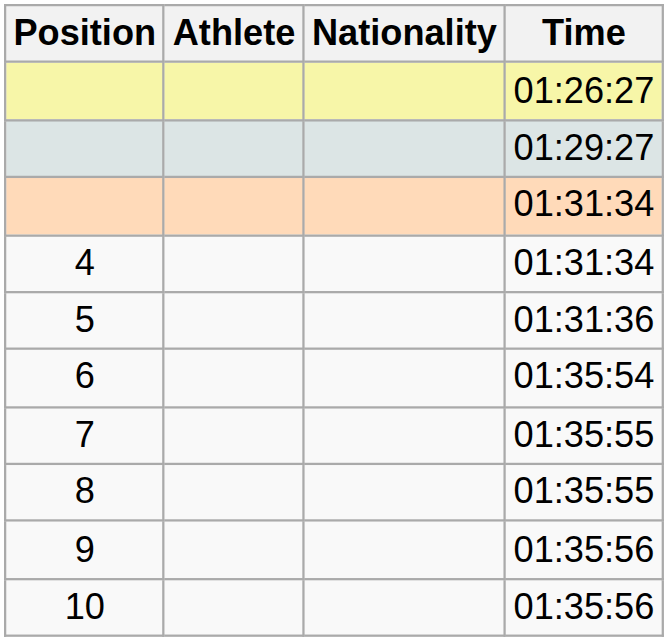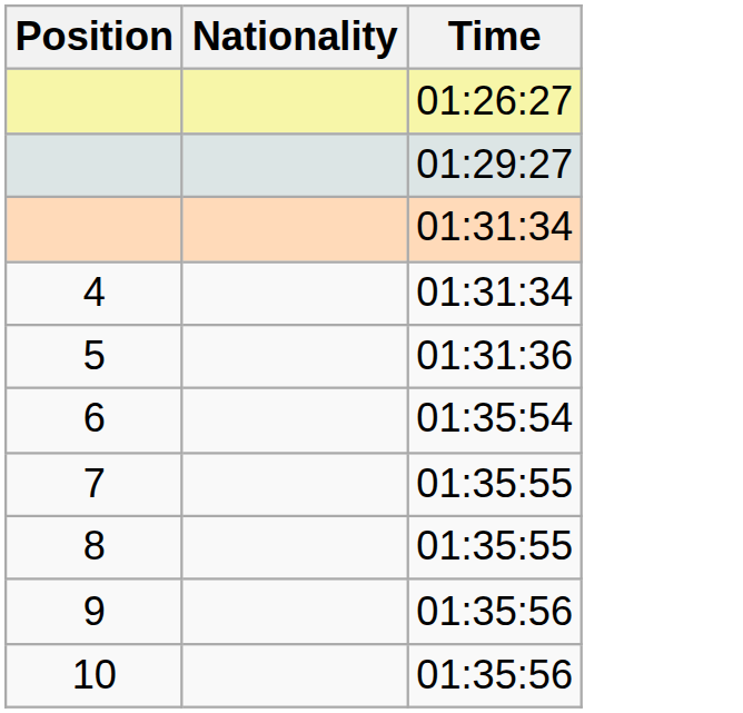- column: Athlete
